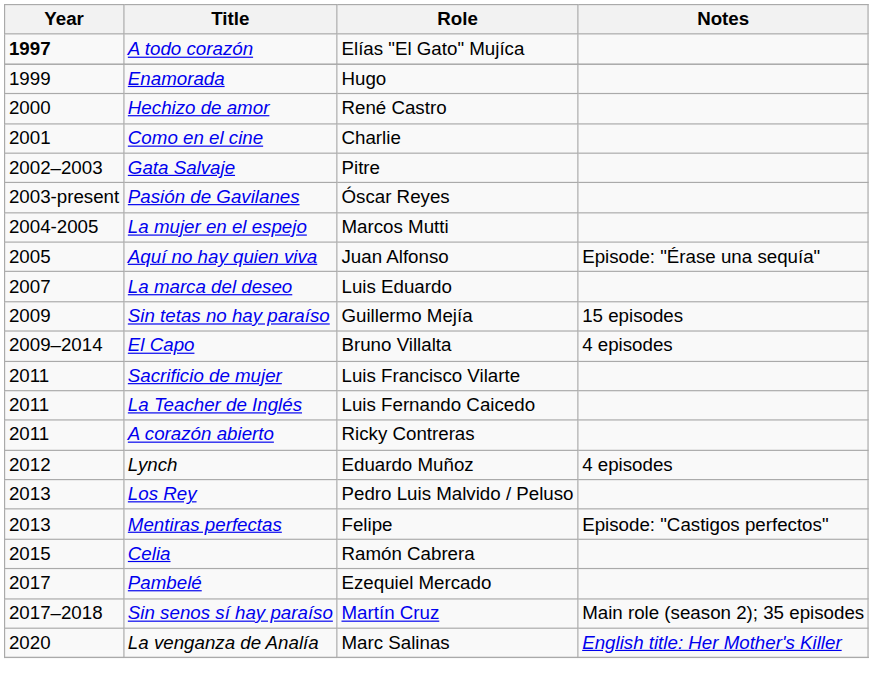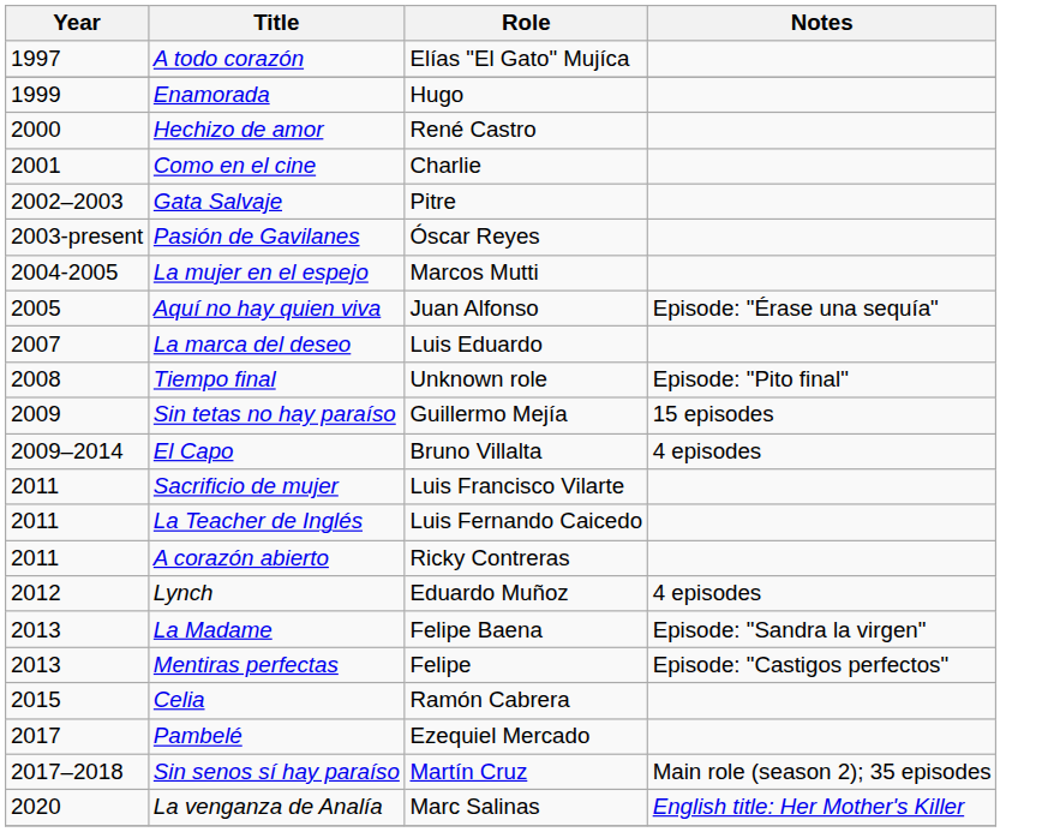A todo corazón | Year: bold -> normal
+ row: 2008 | Tiempo final | Unknown role | Episode: "Pito final"
- row: 2013 | Los Rey | Pedro Luis Malvido / Peluso
+ row: 2013 | La Madame | Felipe Baena | Episode: "Sandra la virgen"
